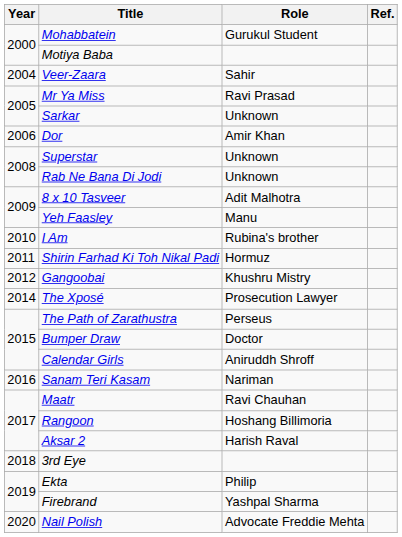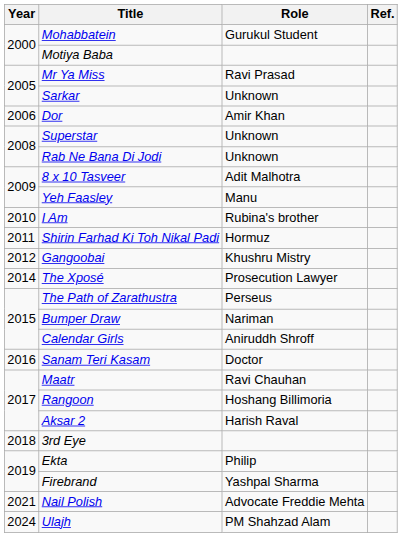- row: 2004 | Veer-Zaara | Sahir
Bumper Draw | Role: Doctor -> Nariman
Sanam Teri Kasam | Role: Nariman -> Doctor
Nail Polish | Year: 2020 -> 2021
+ row: 2024 | Ulajh | PM Shahzad Alam
